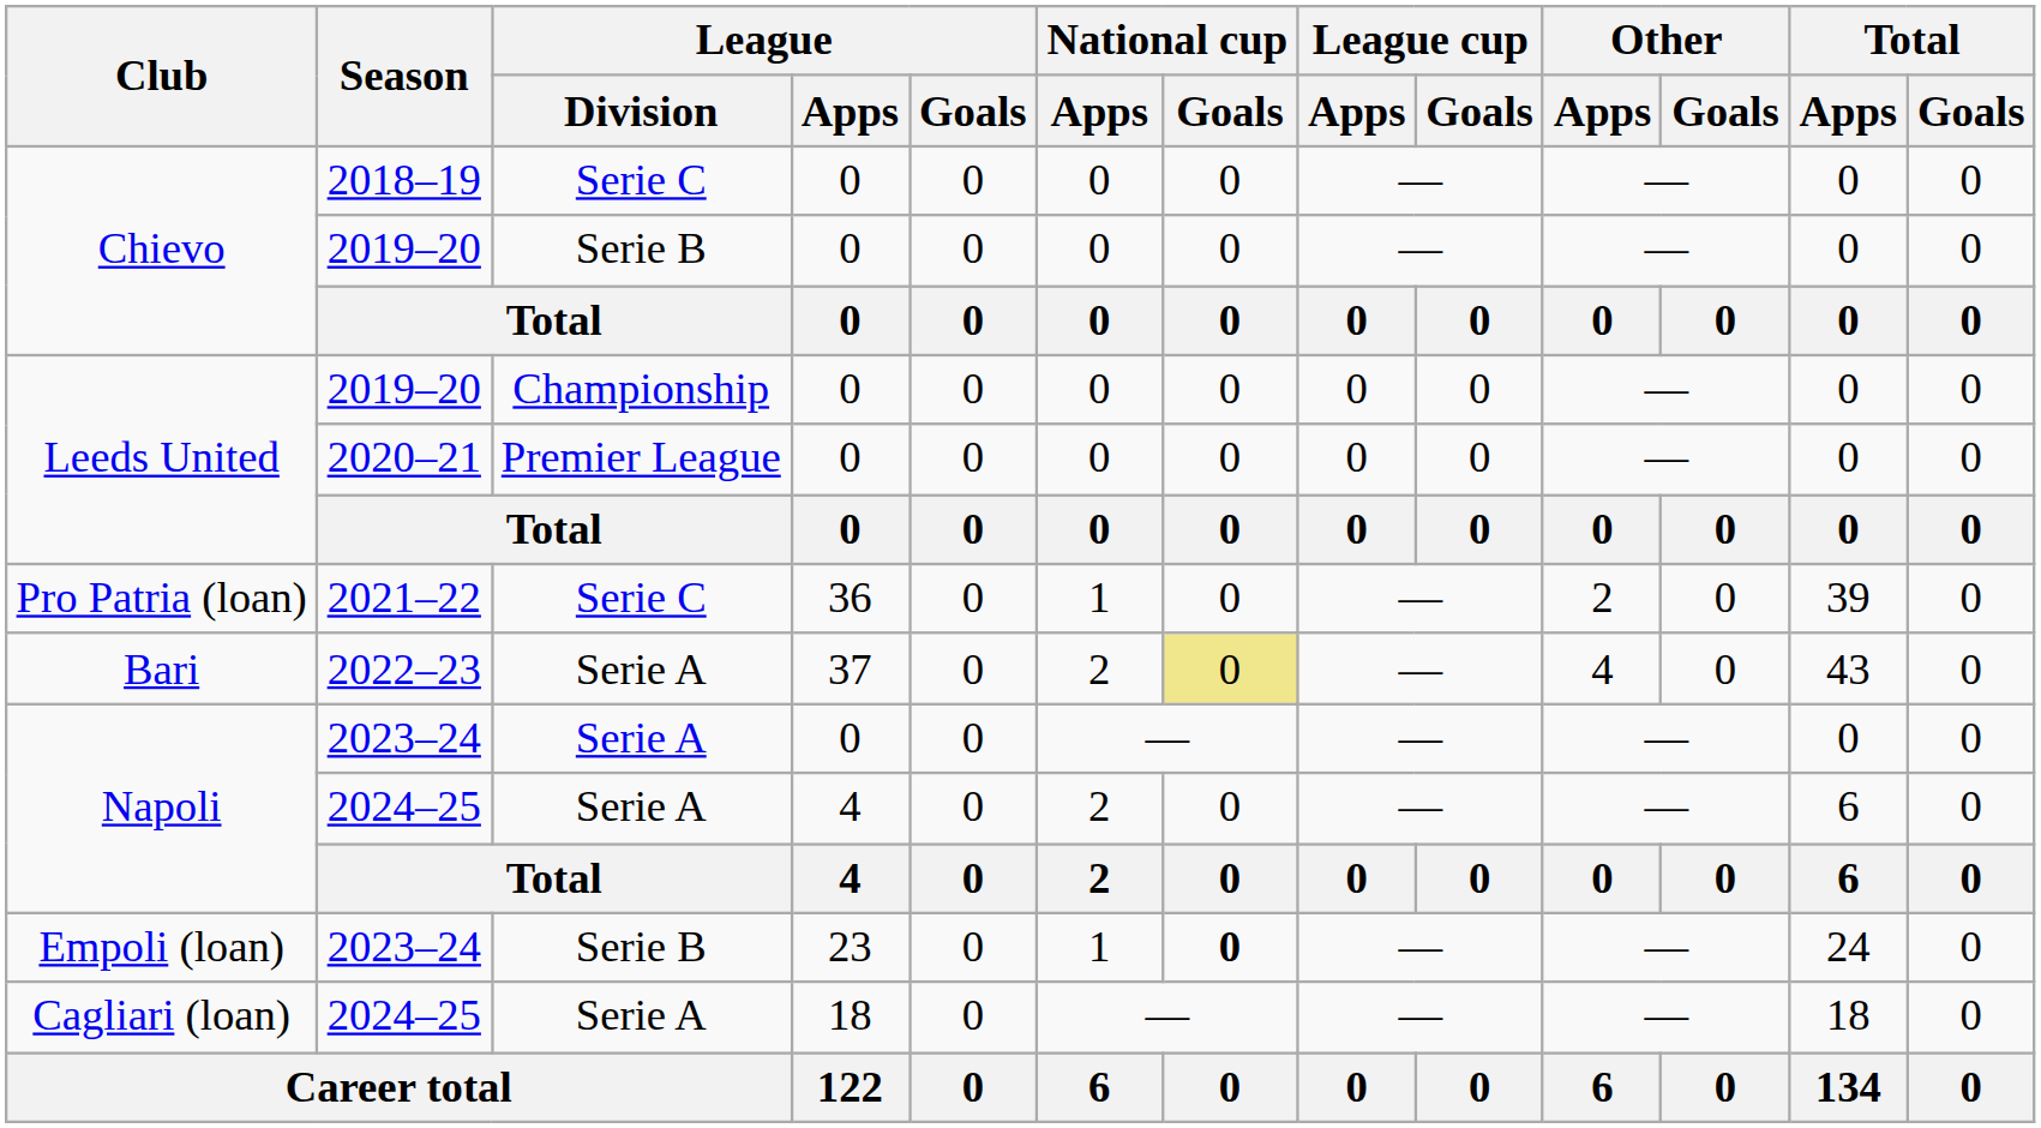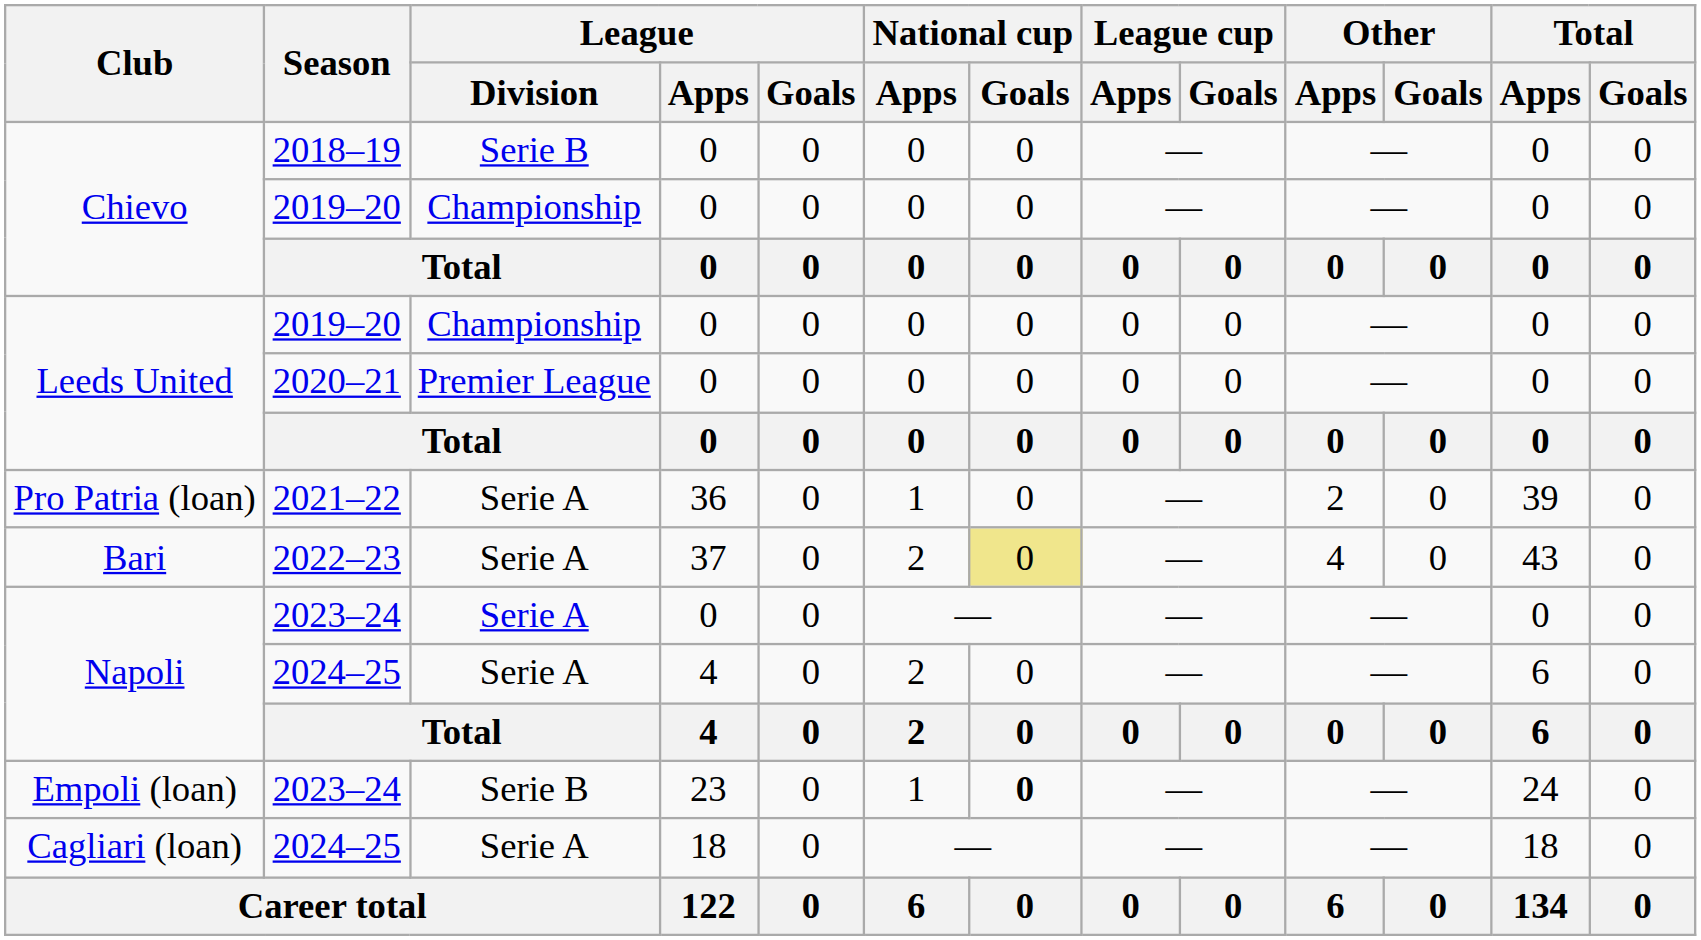Chievo / 2018–19 | League / Division: Serie C -> Serie B
Chievo / 2019–20 | League / Division: Serie B -> Championship
Pro Patria (loan) | League / Division: Serie C -> Serie A
